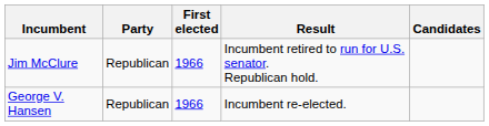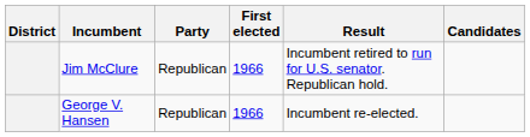+ column: District
